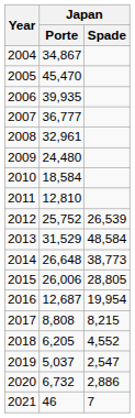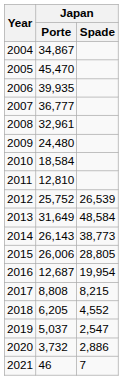2013 | Japan / Porte: 31,529 -> 31,649
2014 | Japan / Porte: 26,648 -> 26,143
2020 | Japan / Porte: 6,732 -> 3,732
